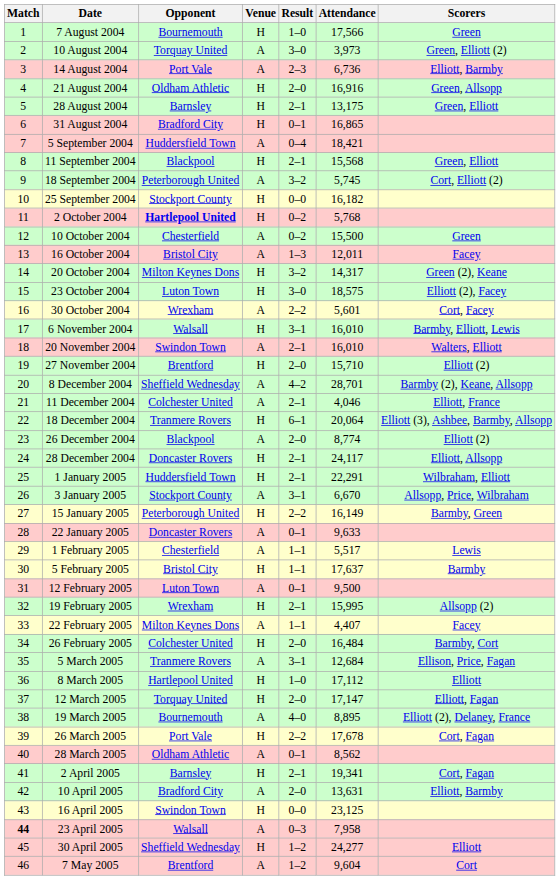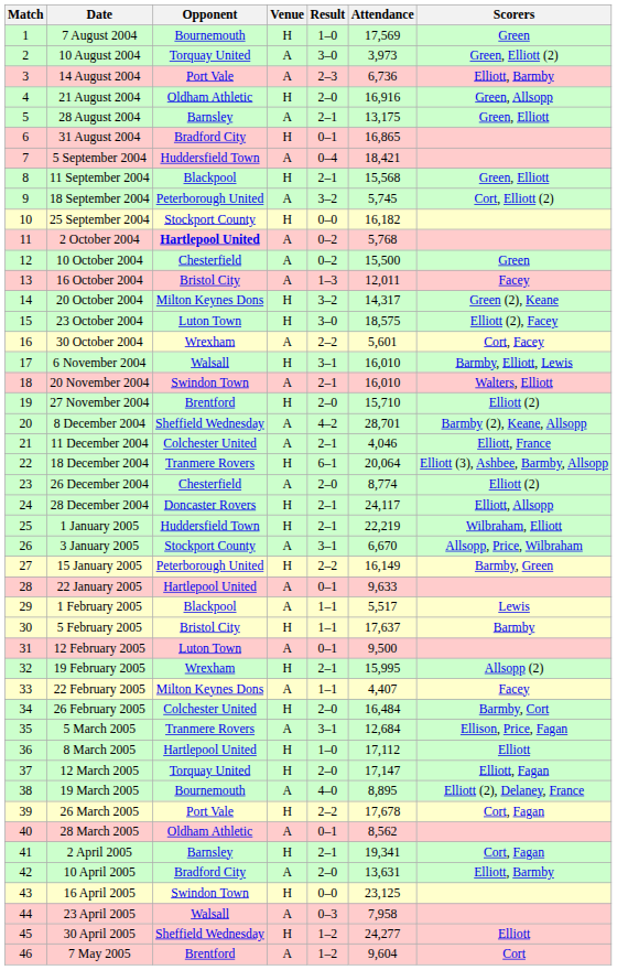7 August 2004 | Attendance: 17,566 -> 17,569
28 August 2004 | Venue: H -> A
2 October 2004 | Venue: H -> A
26 December 2004 | Opponent: Blackpool -> Chesterfield
1 January 2005 | Attendance: 22,291 -> 22,219
22 January 2005 | Opponent: Doncaster Rovers -> Hartlepool United
1 February 2005 | Opponent: Chesterfield -> Blackpool
23 April 2005 | Match: bold -> normal
